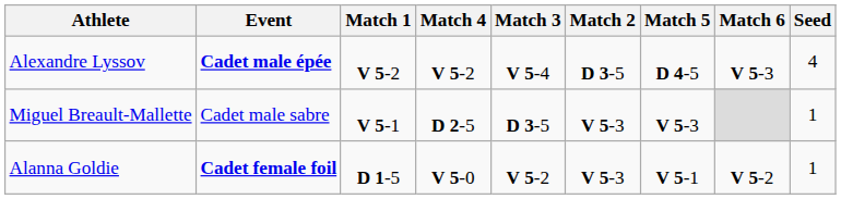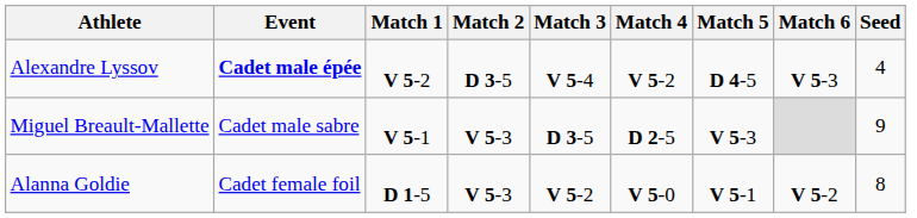columns swapped: Match 2 <-> Match 4
Miguel Breault-Mallette | Seed: 1 -> 9
Alanna Goldie | Event: bold -> normal
Alanna Goldie | Seed: 1 -> 8
